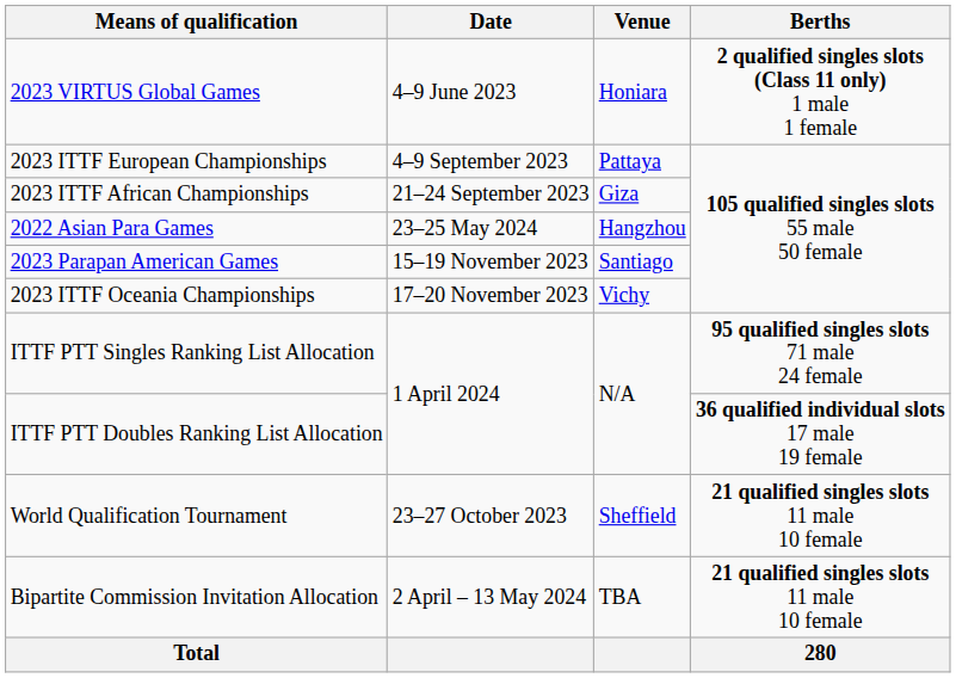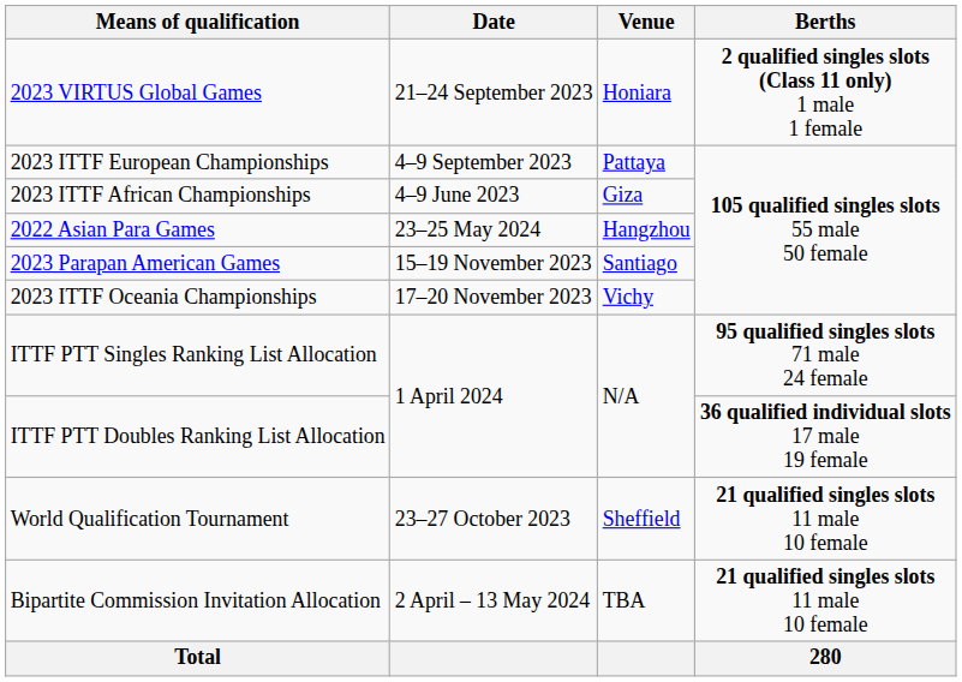2023 VIRTUS Global Games | Date: 4–9 June 2023 -> 21–24 September 2023
2023 ITTF African Championships | Date: 21–24 September 2023 -> 4–9 June 2023
